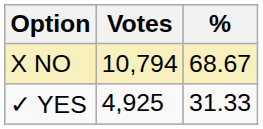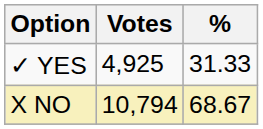rows swapped: X NO <-> ✓ YES
